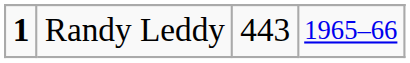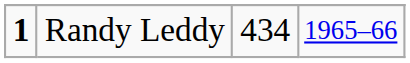Randy Leddy | column 3: 443 -> 434
